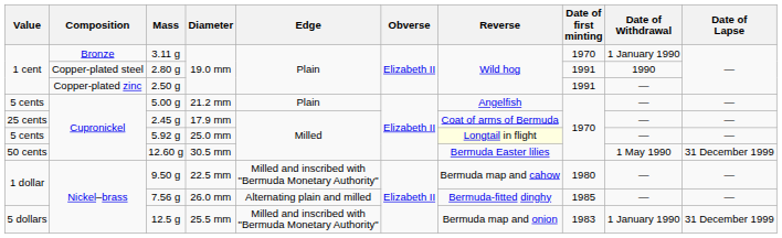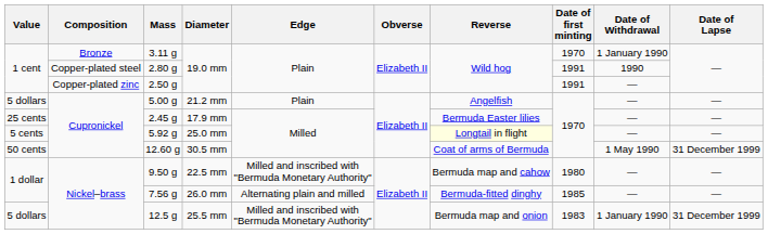5.00 g | Value: 5 cents -> 5 dollars
2.45 g | Reverse: Coat of arms of Bermuda -> Bermuda Easter lilies
12.60 g | Reverse: Bermuda Easter lilies -> Coat of arms of Bermuda
